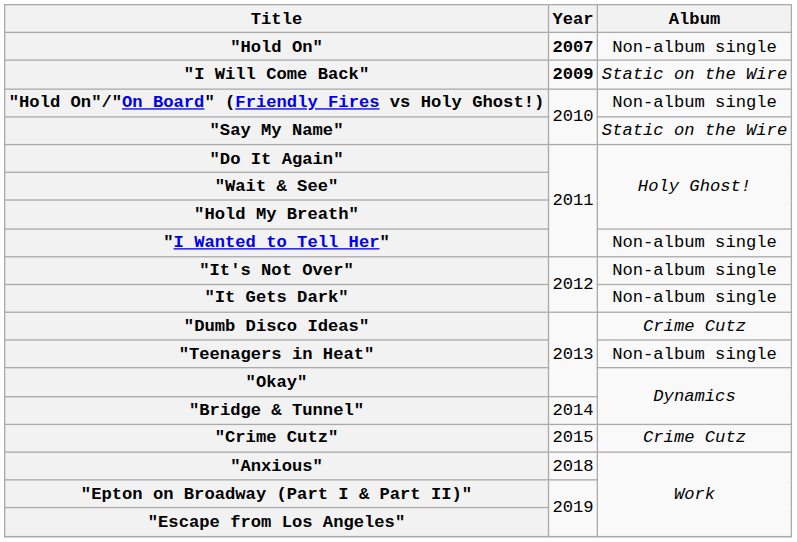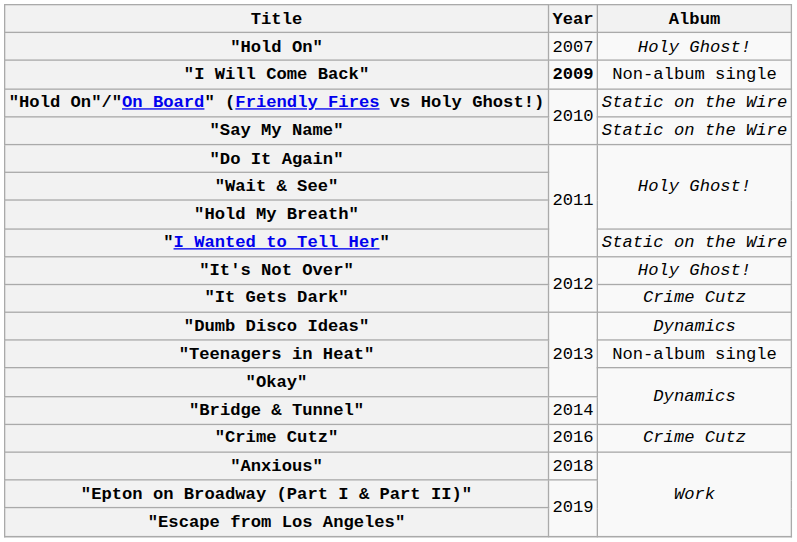"Hold On" | Year: bold -> normal
"Hold On" | Album: Non-album single -> Holy Ghost!
"I Will Come Back" | Album: Static on the Wire -> Non-album single
"Hold On"/"On Board" (Friendly Fires vs Holy Ghost!) | Album: Non-album single -> Static on the Wire
"I Wanted to Tell Her" | Album: Non-album single -> Static on the Wire
"It's Not Over" | Album: Non-album single -> Holy Ghost!
"It Gets Dark" | Album: Non-album single -> Crime Cutz
"Dumb Disco Ideas" | Album: Crime Cutz -> Dynamics
"Crime Cutz" | Year: 2015 -> 2016
